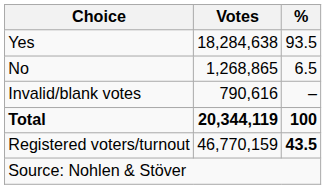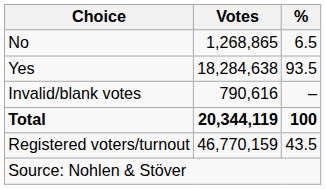rows swapped: Yes <-> No
Registered voters/turnout | %: bold -> normal
